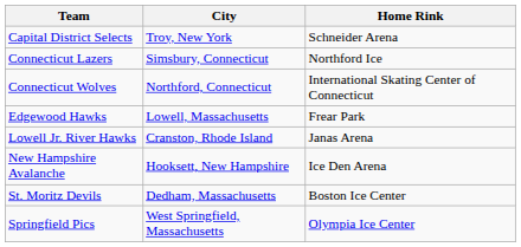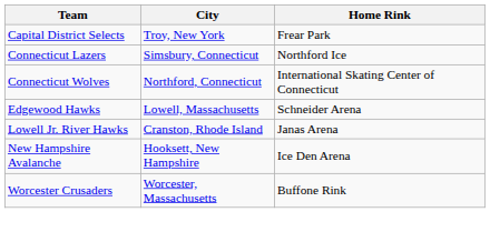Capital District Selects | Home Rink: Schneider Arena -> Frear Park
Edgewood Hawks | Home Rink: Frear Park -> Schneider Arena
- row: St. Moritz Devils | Dedham, Massachusetts | Boston Ice Center
- row: Springfield Pics | West Springfield, Massachusetts | Olympia Ice Center
+ row: Worcester Crusaders | Worcester, Massachusetts | Buffone Rink
